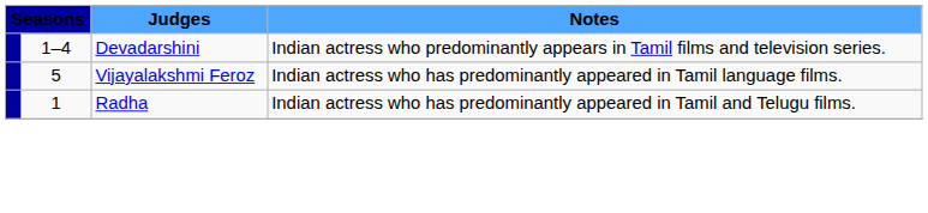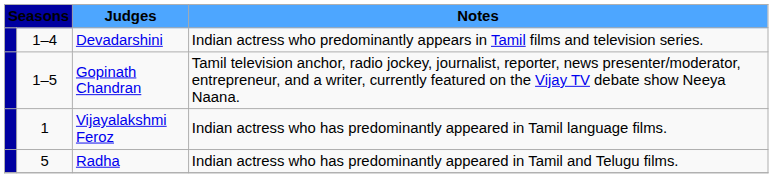+ row: 1–5 | Gopinath Chandran | Tamil television anchor, radio jockey, journalist, reporter, news presenter/moderator, entrepreneur, and a writer, currently featured on the Vijay TV debate show Neeya Naana.
Vijayalakshmi Feroz | column 2: 5 -> 1
Radha | column 2: 1 -> 5
